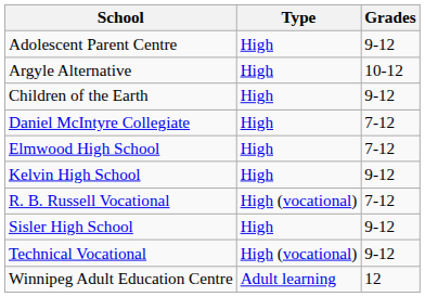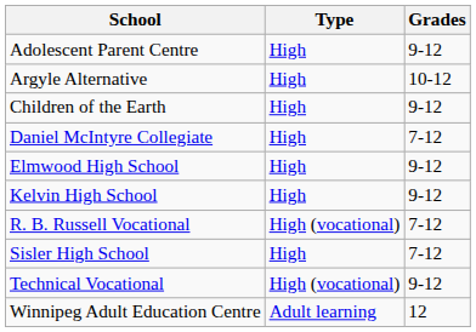Elmwood High School | Grades: 7-12 -> 9-12
Sisler High School | Grades: 9-12 -> 7-12
